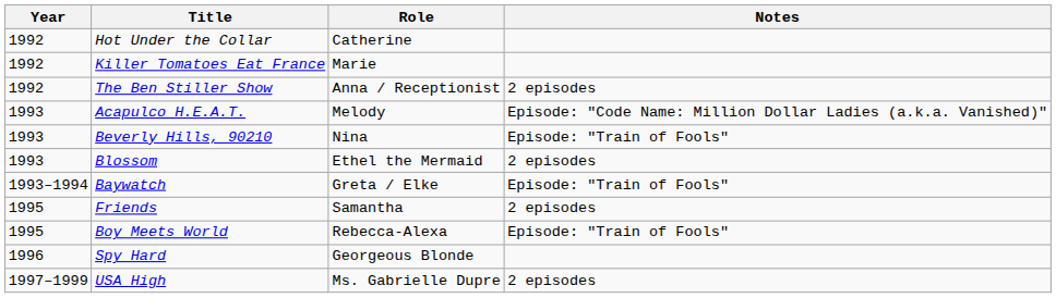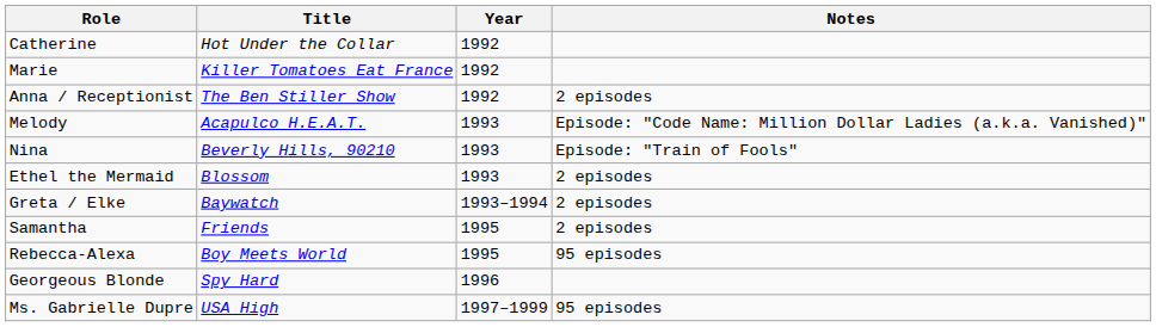columns swapped: Year <-> Role
Baywatch | Notes: Episode: "Train of Fools" -> 2 episodes
Boy Meets World | Notes: Episode: "Train of Fools" -> 95 episodes
USA High | Notes: 2 episodes -> 95 episodes
